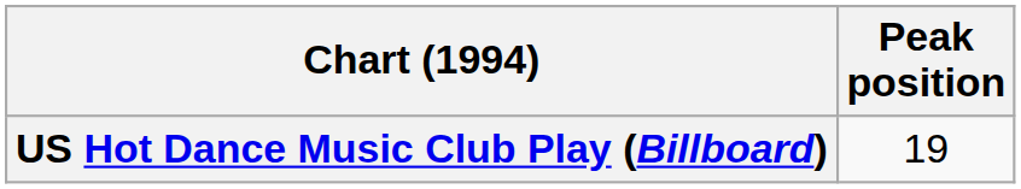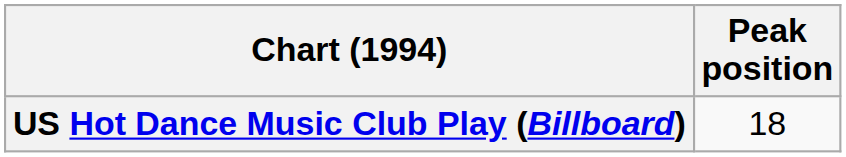US Hot Dance Music Club Play (Billboard) | Peak position: 19 -> 18
